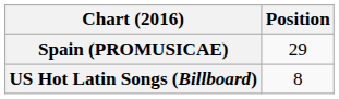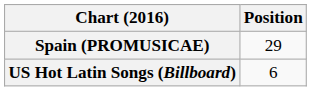US Hot Latin Songs (Billboard) | Position: 8 -> 6
